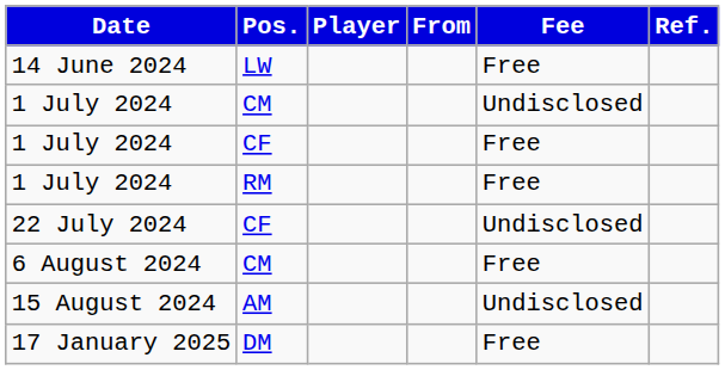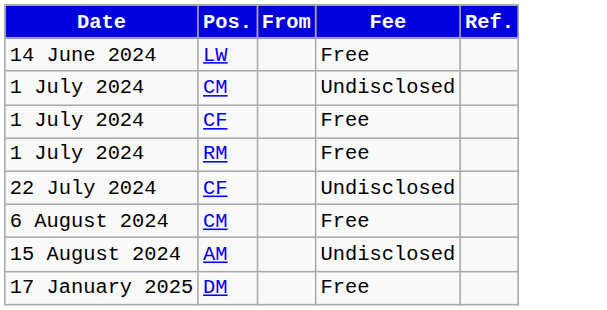- column: Player
